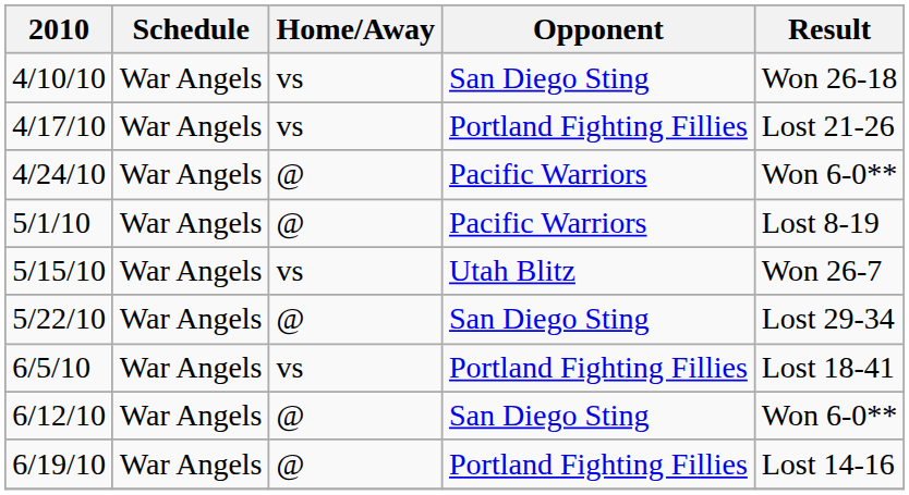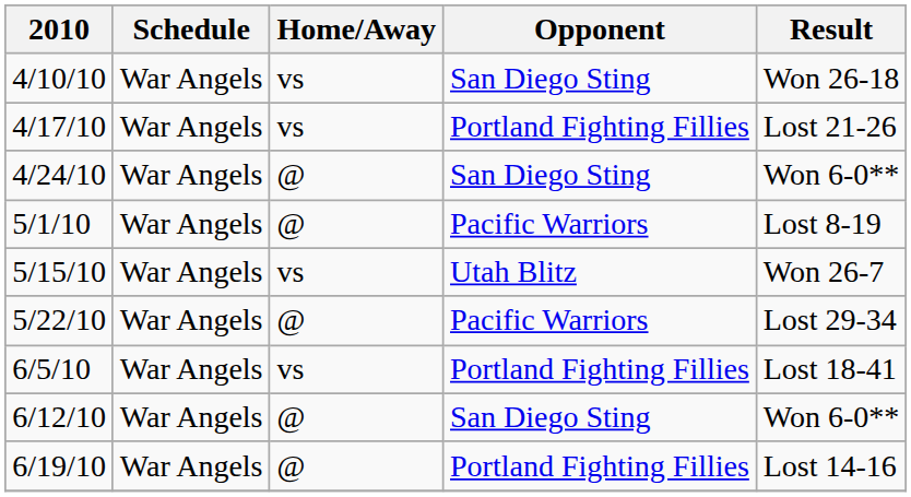4/24/10 | Opponent: Pacific Warriors -> San Diego Sting
5/22/10 | Opponent: San Diego Sting -> Pacific Warriors
